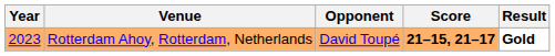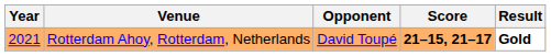Rotterdam Ahoy, Rotterdam, Netherlands | Year: 2023 -> 2021
